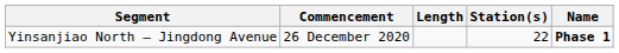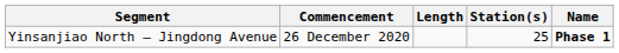Yinsanjiao North — Jingdong Avenue | Station(s): 22 -> 25
